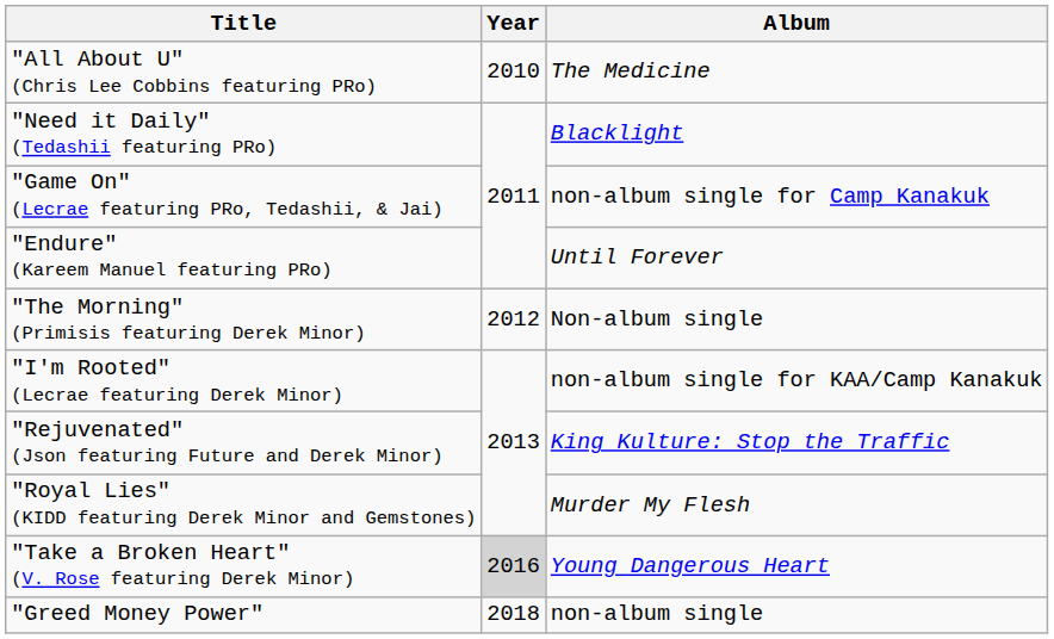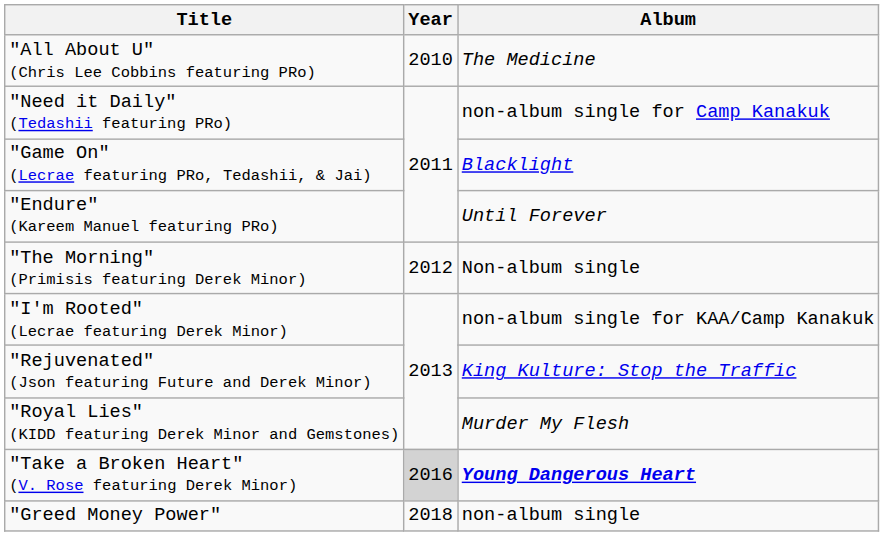"Need it Daily" (Tedashii featuring PRo) | Album: Blacklight -> non-album single for Camp Kanakuk
"Game On" (Lecrae featuring PRo, Tedashii, & Jai) | Album: non-album single for Camp Kanakuk -> Blacklight
"Take a Broken Heart" (V. Rose featuring Derek Minor) | Album: normal -> bold
